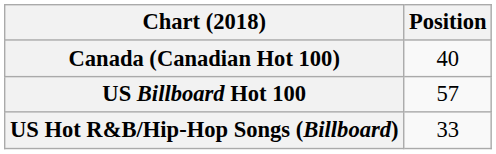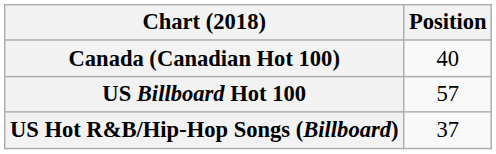US Hot R&B/Hip-Hop Songs (Billboard) | Position: 33 -> 37
